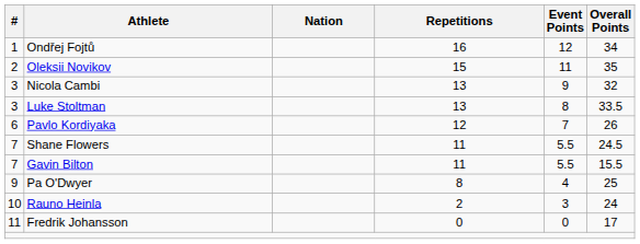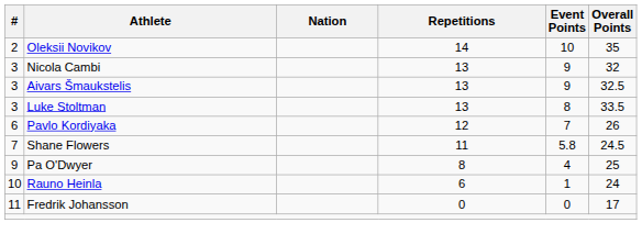- row: 1 | Ondřej Fojtů | 16 | 12 | 34
Oleksii Novikov | Repetitions: 15 -> 14
Oleksii Novikov | Event Points: 11 -> 10
+ row: 3 | Aivars Šmaukstelis | 13 | 9 | 32.5
Shane Flowers | Event Points: 5.5 -> 5.8
- row: 7 | Gavin Bilton | 11 | 5.5 | 15.5
Rauno Heinla | Repetitions: 2 -> 6
Rauno Heinla | Event Points: 3 -> 1
